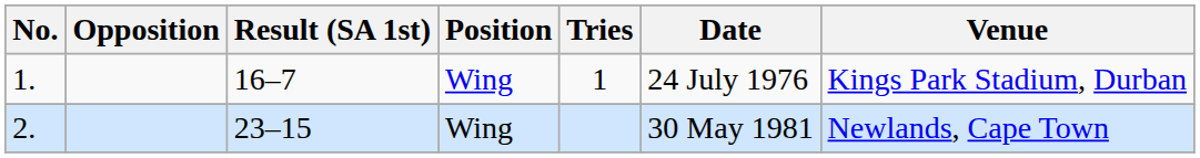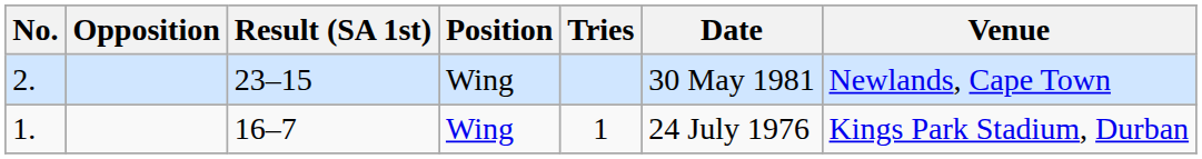rows swapped: 1. <-> 2.
